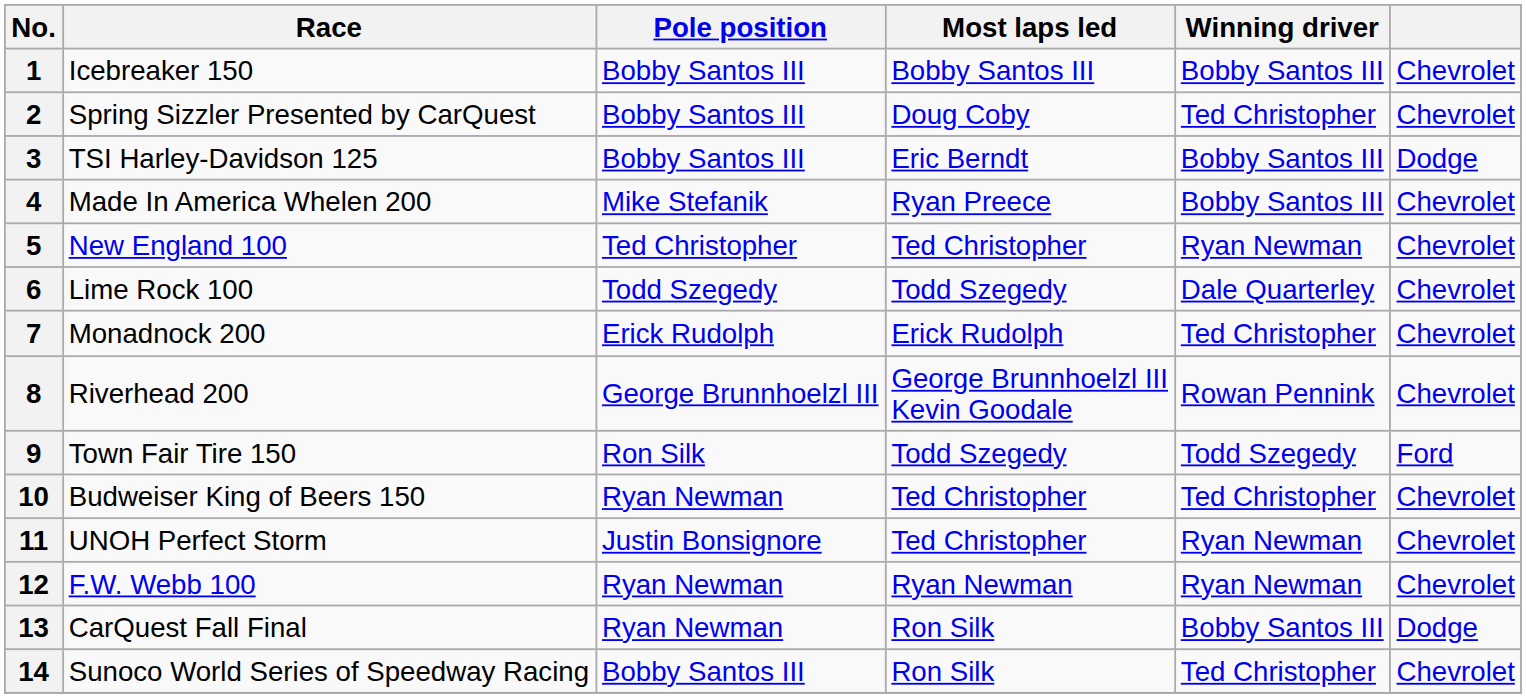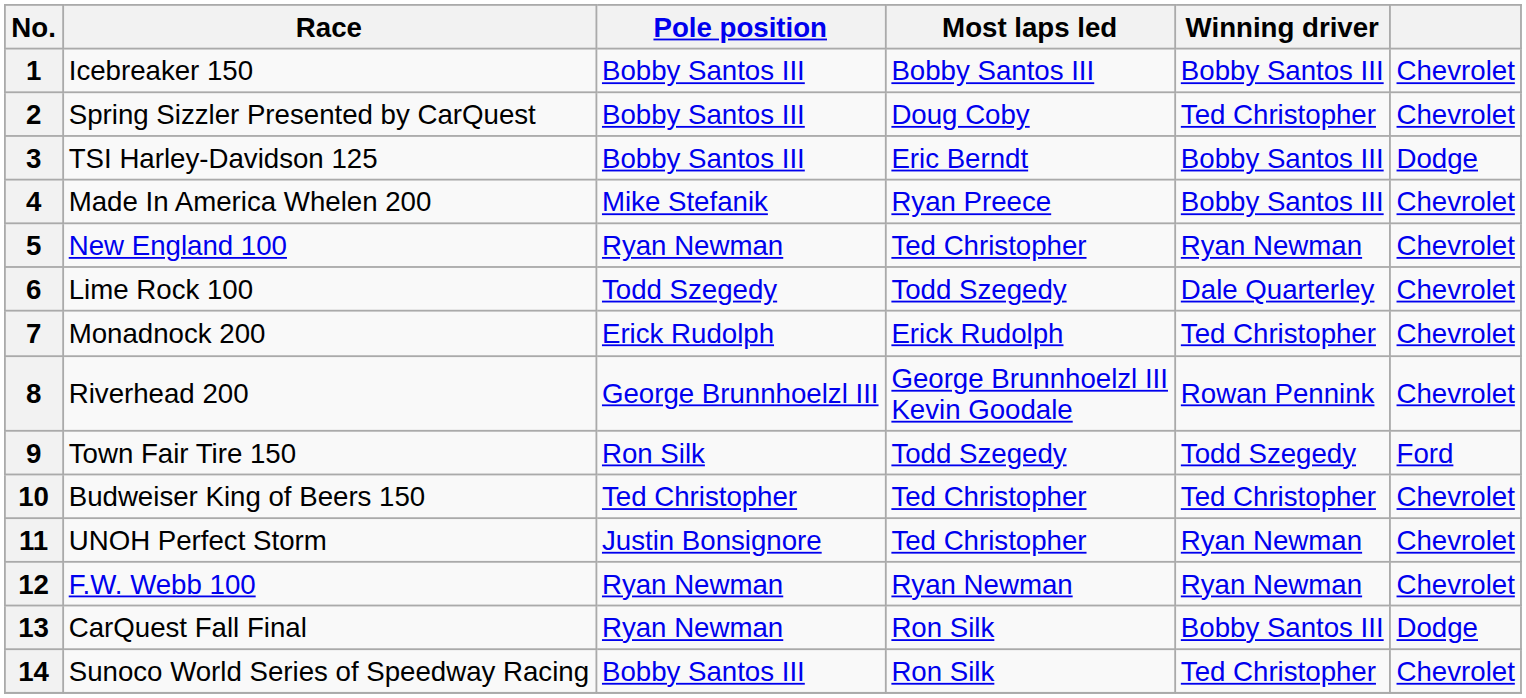5 | Pole position: Ted Christopher -> Ryan Newman
10 | Pole position: Ryan Newman -> Ted Christopher
